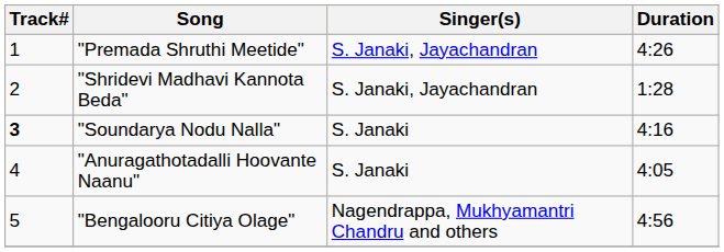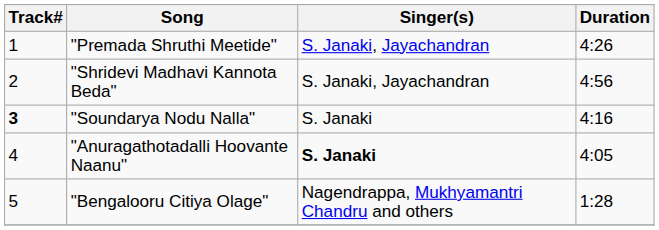"Shridevi Madhavi Kannota Beda" | Duration: 1:28 -> 4:56
"Anuragathotadalli Hoovante Naanu" | Singer(s): normal -> bold
"Bengalooru Citiya Olage" | Duration: 4:56 -> 1:28
